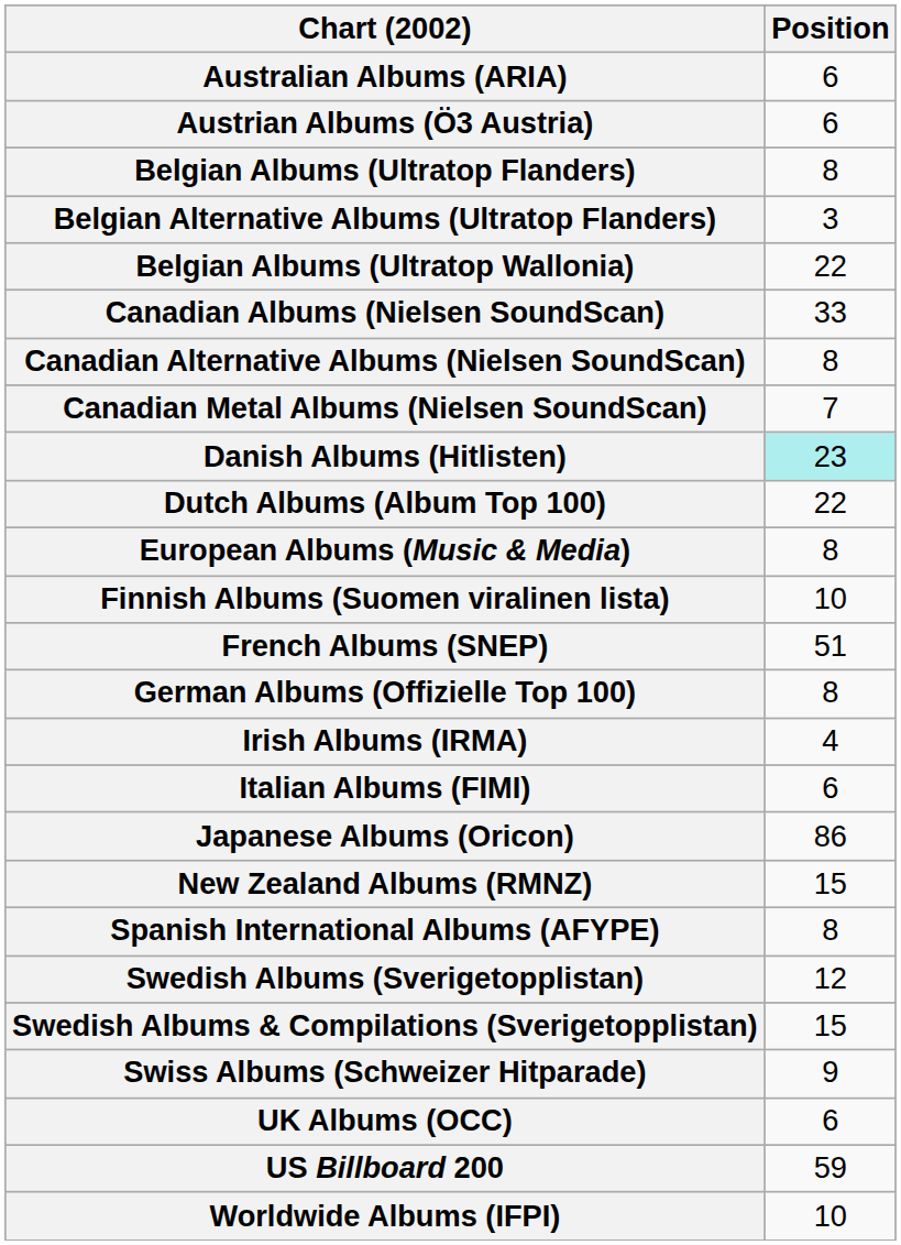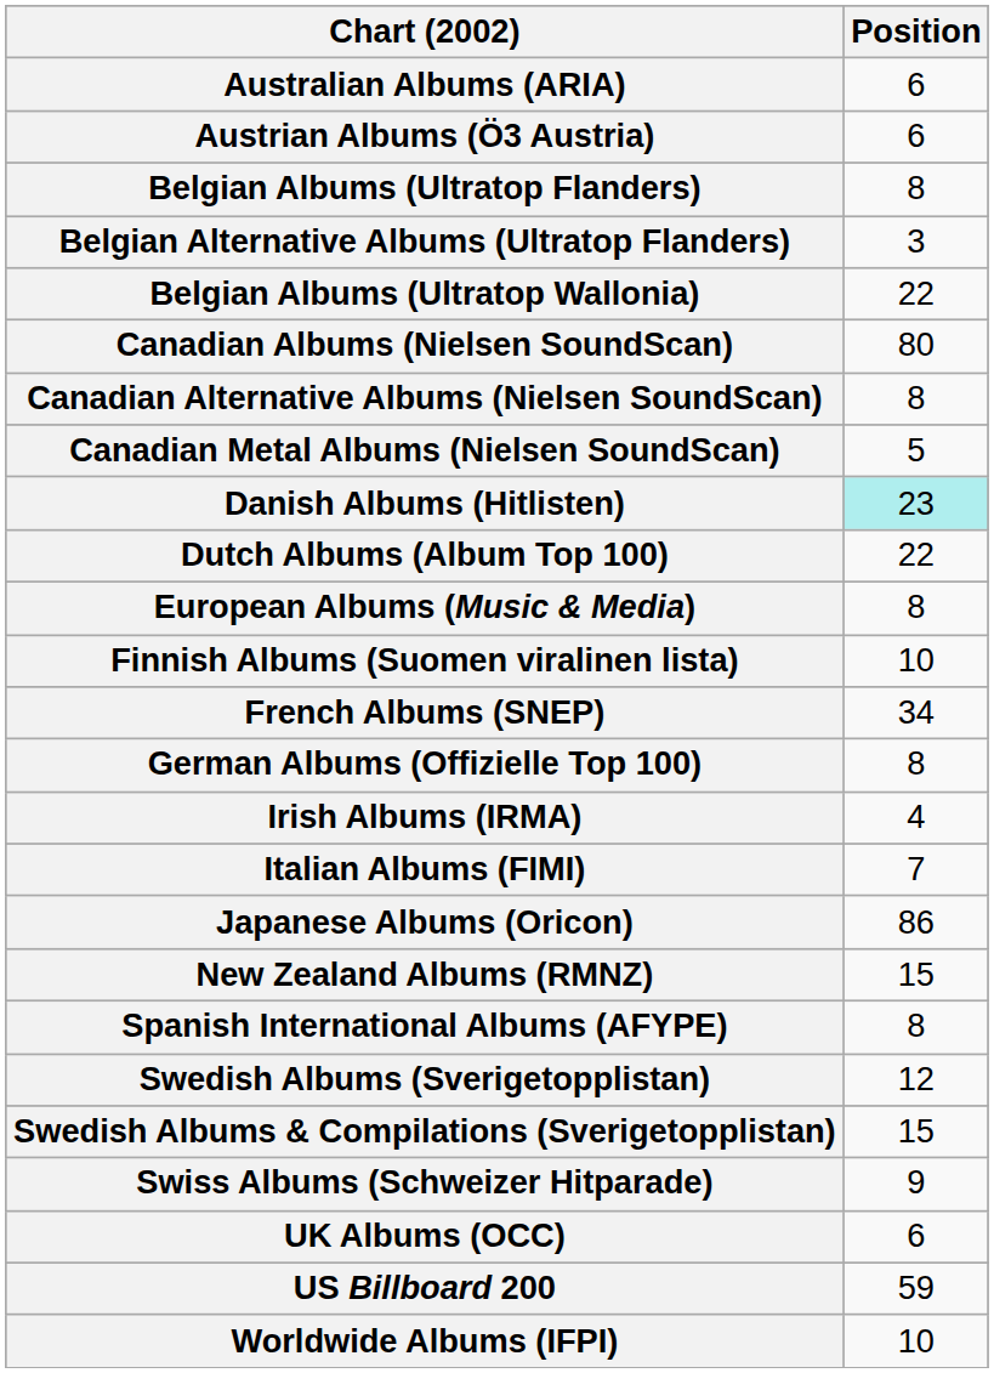Canadian Albums (Nielsen SoundScan) | Position: 33 -> 80
Canadian Metal Albums (Nielsen SoundScan) | Position: 7 -> 5
French Albums (SNEP) | Position: 51 -> 34
Italian Albums (FIMI) | Position: 6 -> 7
